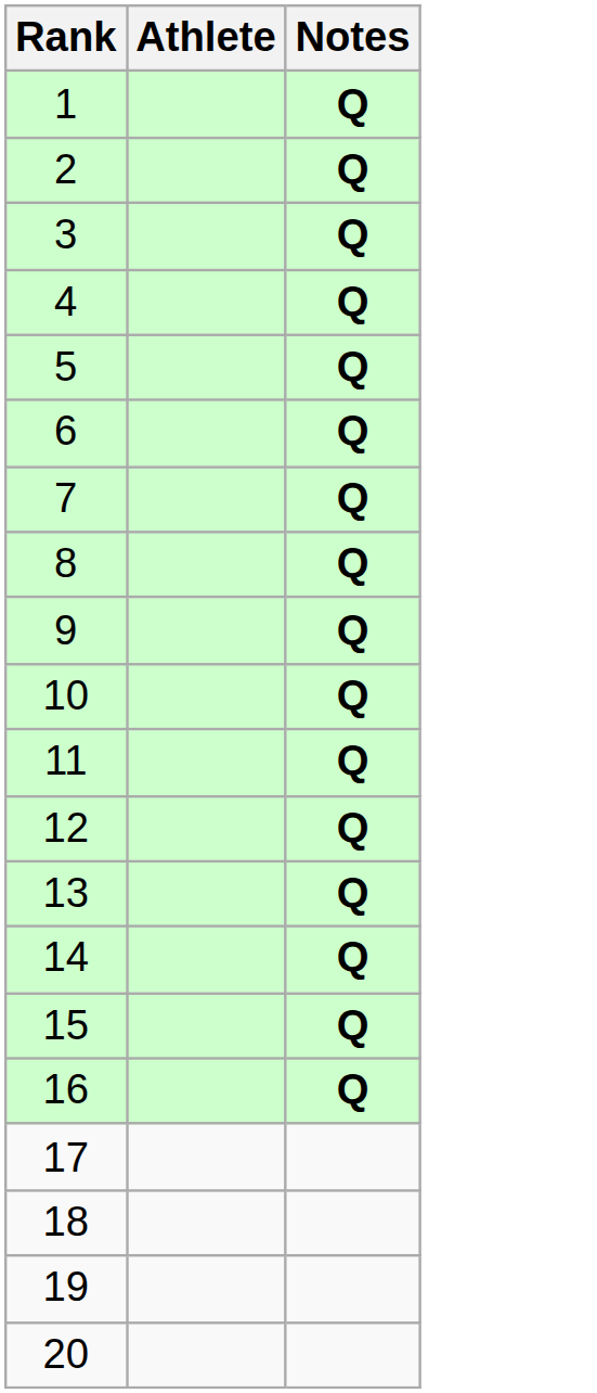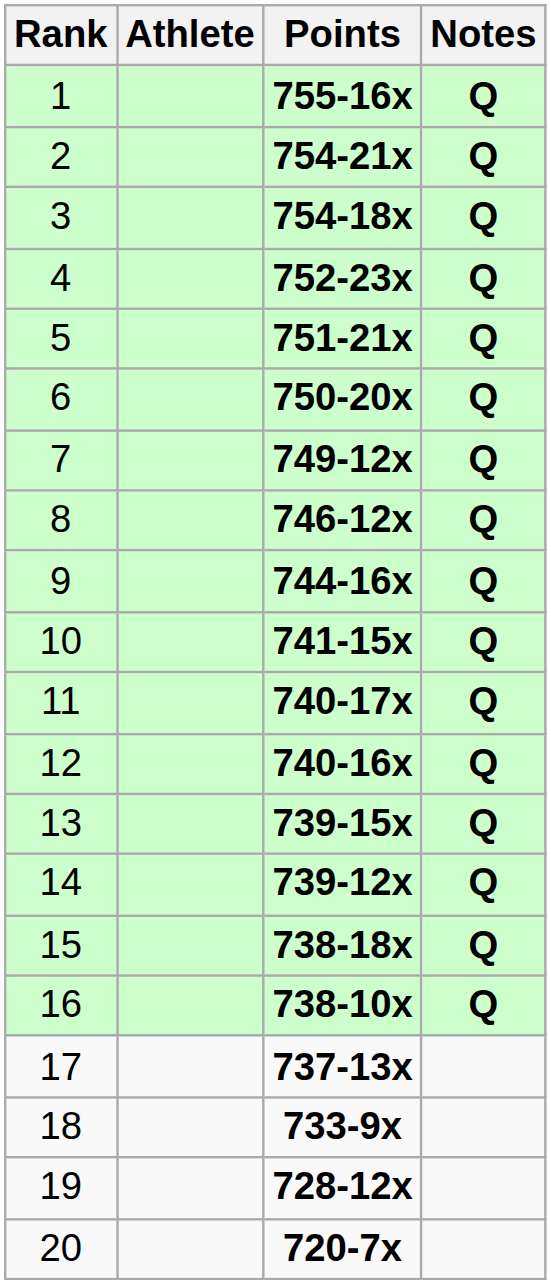+ column: Points | 755-16x | 754-21x | 754-18x | 752-23x | 751-21x | 750-20x | 749-12x | 746-12x | 744-16x | 741-15x | 740-17x | 740-16x | 739-15x | 739-12x | 738-18x | 738-10x | 737-13x | 733-9x | 728-12x | 720-7x
